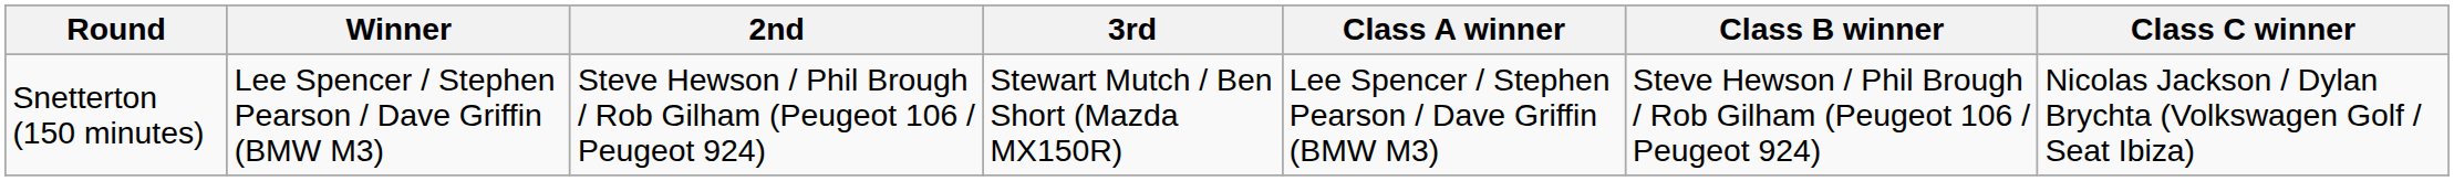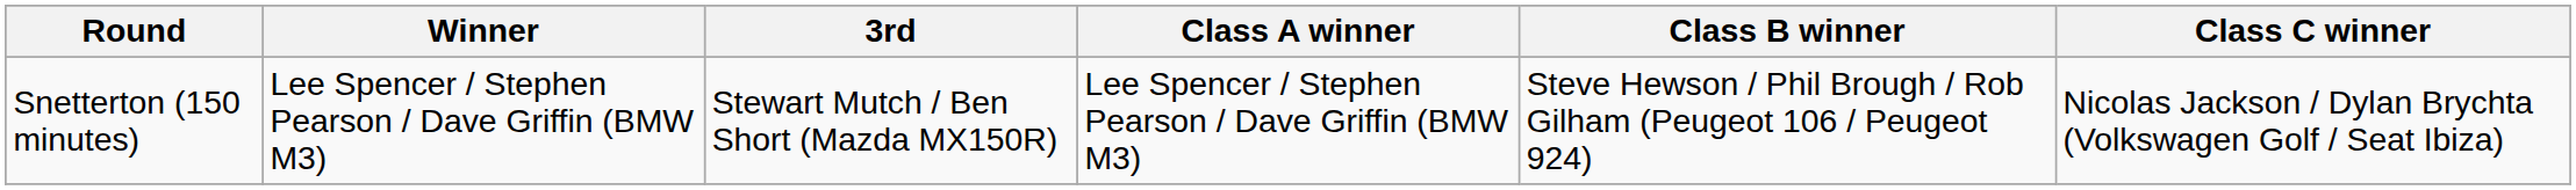- column: 2nd | Steve Hewson / Phil Brough / Rob Gilham (Peugeot 106 / Peugeot 924)
